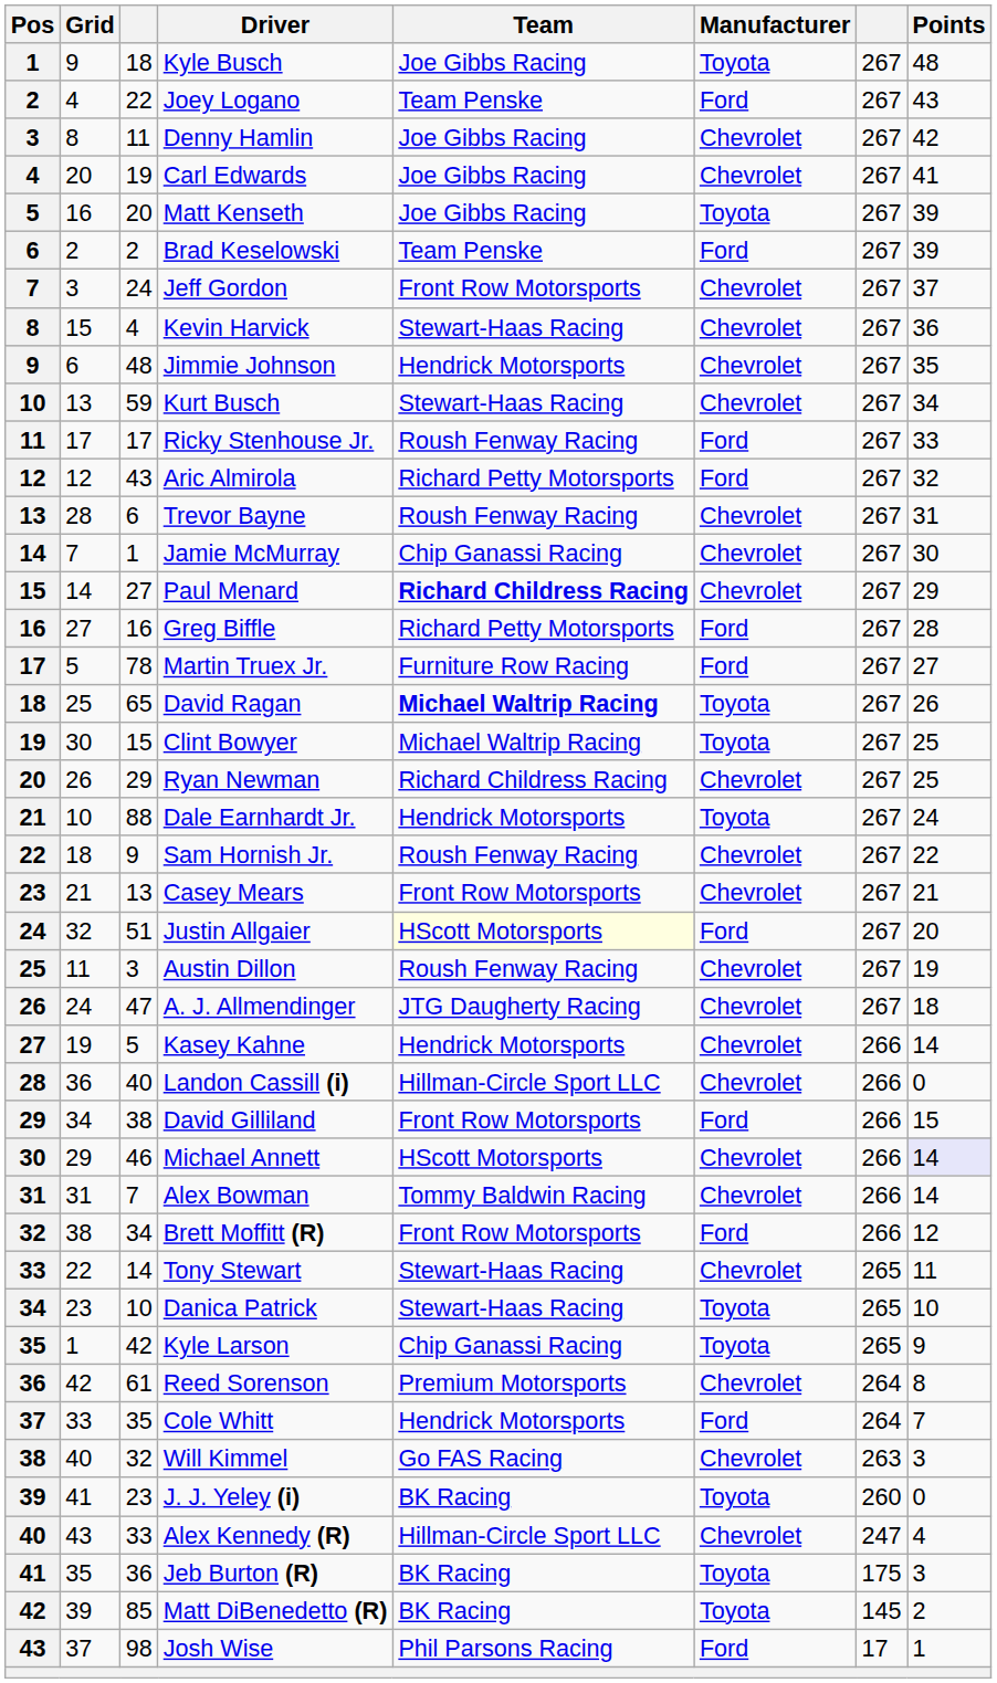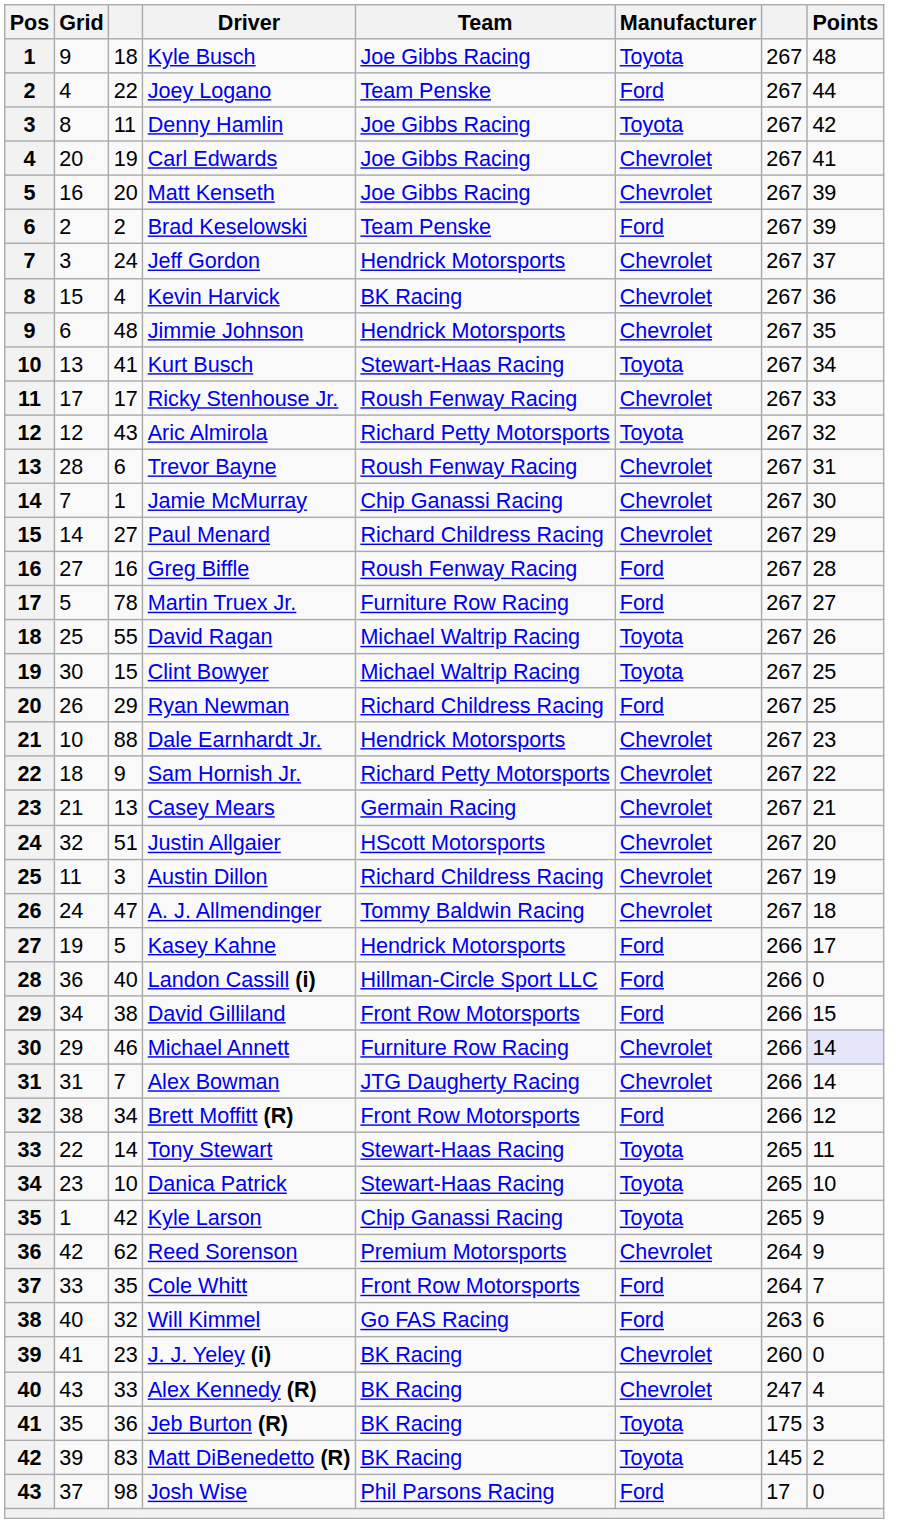Joey Logano | Points: 43 -> 44
Denny Hamlin | Manufacturer: Chevrolet -> Toyota
Matt Kenseth | Manufacturer: Toyota -> Chevrolet
Jeff Gordon | Team: Front Row Motorsports -> Hendrick Motorsports
Kevin Harvick | Team: Stewart-Haas Racing -> BK Racing
Kurt Busch | column 3: 59 -> 41
Kurt Busch | Manufacturer: Chevrolet -> Toyota
Ricky Stenhouse Jr. | Manufacturer: Ford -> Chevrolet
Aric Almirola | Manufacturer: Ford -> Toyota
Paul Menard | Team: bold -> normal
Greg Biffle | Team: Richard Petty Motorsports -> Roush Fenway Racing
David Ragan | column 3: 65 -> 55
David Ragan | Team: bold -> normal
Ryan Newman | Manufacturer: Chevrolet -> Ford
Dale Earnhardt Jr. | Manufacturer: Toyota -> Chevrolet
Dale Earnhardt Jr. | Points: 24 -> 23
Sam Hornish Jr. | Team: Roush Fenway Racing -> Richard Petty Motorsports
Casey Mears | Team: Front Row Motorsports -> Germain Racing
Justin Allgaier | Team: lightyellow background -> no background
Justin Allgaier | Manufacturer: Ford -> Chevrolet
Austin Dillon | Team: Roush Fenway Racing -> Richard Childress Racing
A. J. Allmendinger | Team: JTG Daugherty Racing -> Tommy Baldwin Racing
Kasey Kahne | Manufacturer: Chevrolet -> Ford
Kasey Kahne | Points: 14 -> 17
Landon Cassill (i) | Manufacturer: Chevrolet -> Ford
Michael Annett | Team: HScott Motorsports -> Furniture Row Racing
Alex Bowman | Team: Tommy Baldwin Racing -> JTG Daugherty Racing
Tony Stewart | Manufacturer: Chevrolet -> Toyota
Reed Sorenson | column 3: 61 -> 62
Reed Sorenson | Points: 8 -> 9
Cole Whitt | Team: Hendrick Motorsports -> Front Row Motorsports
Will Kimmel | Manufacturer: Chevrolet -> Ford
Will Kimmel | Points: 3 -> 6
J. J. Yeley (i) | Manufacturer: Toyota -> Chevrolet
Alex Kennedy (R) | Team: Hillman-Circle Sport LLC -> BK Racing
Matt DiBenedetto (R) | column 3: 85 -> 83
Josh Wise | Points: 1 -> 0
